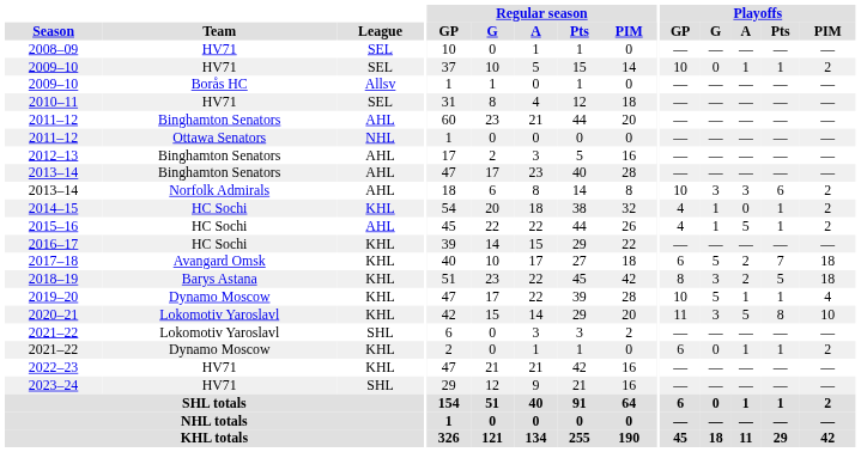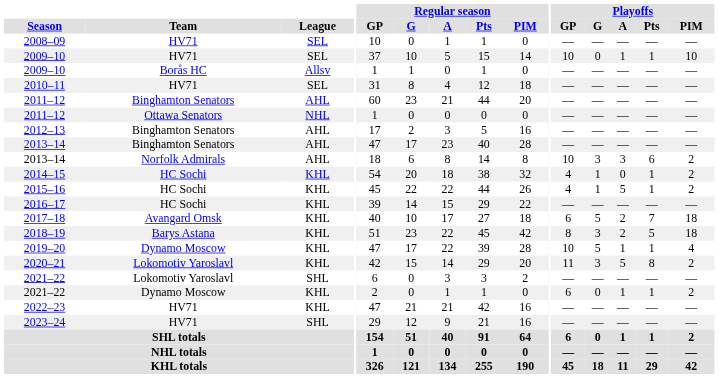2009–10 / HV71 | Playoffs / PIM: 2 -> 10
2015–16 | League: AHL -> KHL
2020–21 | Playoffs / PIM: 10 -> 2
